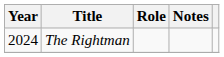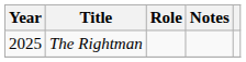The Rightman | Year: 2024 -> 2025
